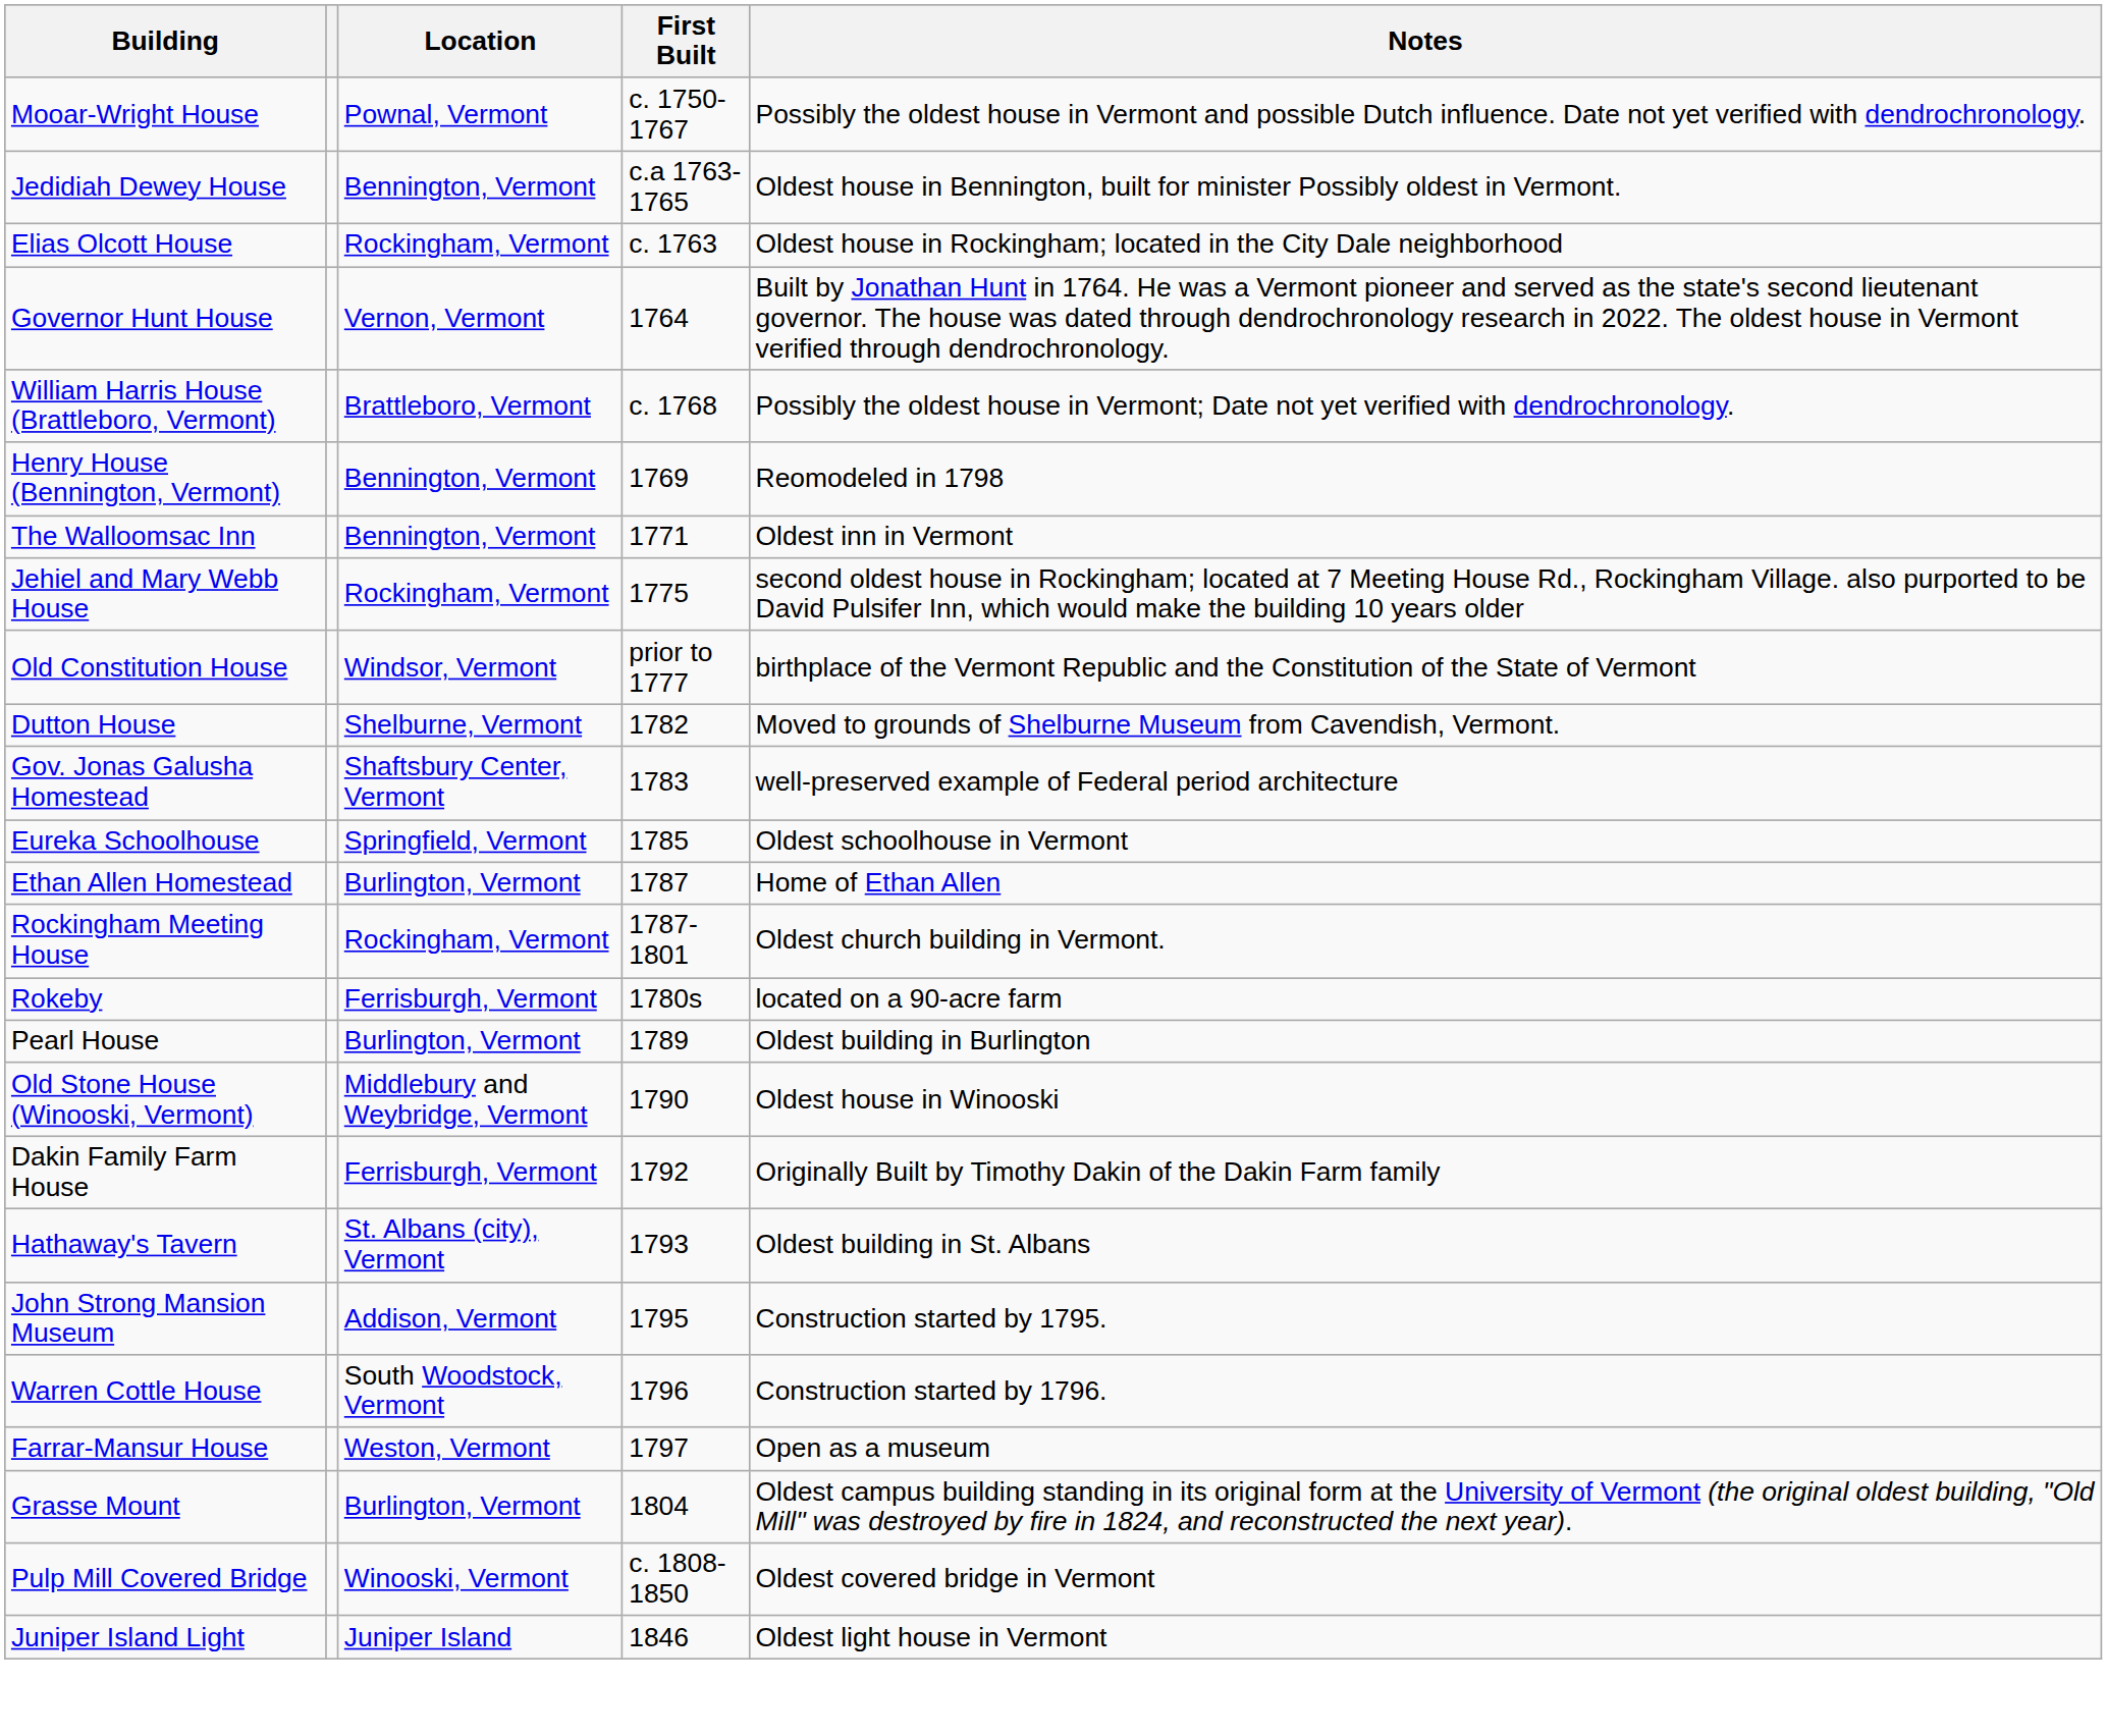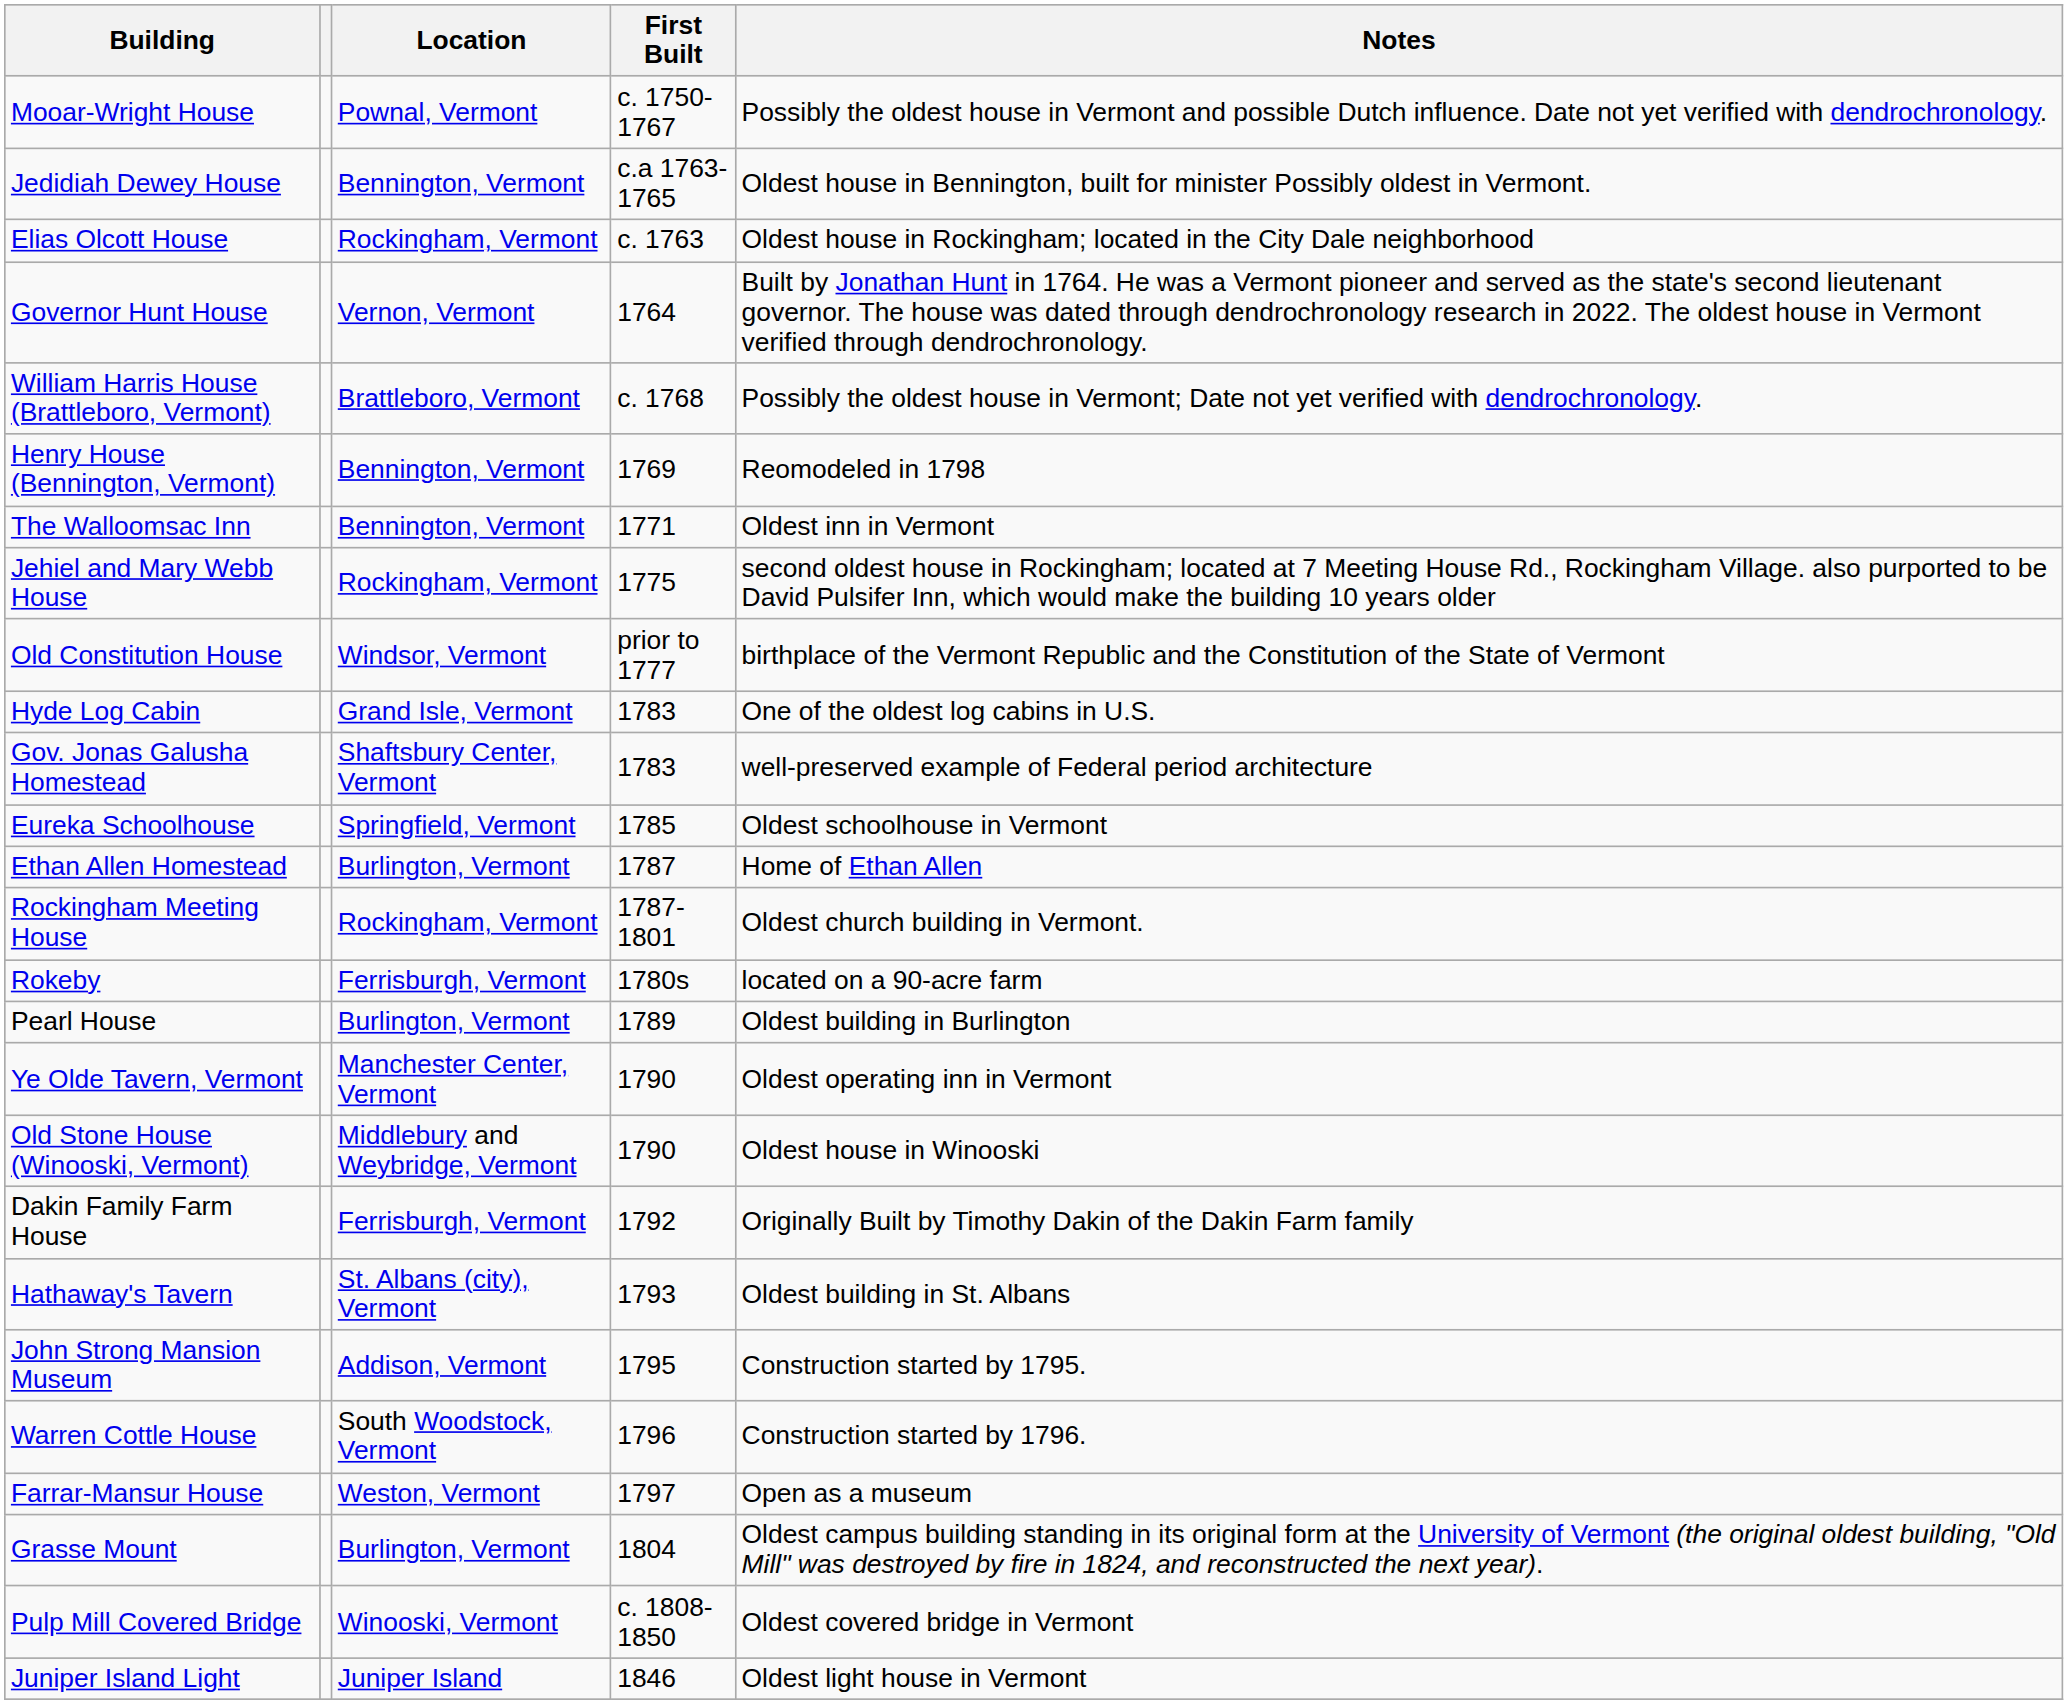- row: Dutton House | Shelburne, Vermont | 1782 | Moved to grounds of Shelburne Museum from Cavendish, Vermont.
+ row: Hyde Log Cabin | Grand Isle, Vermont | 1783 | One of the oldest log cabins in U.S.
+ row: Ye Olde Tavern, Vermont | Manchester Center, Vermont | 1790 | Oldest operating inn in Vermont
